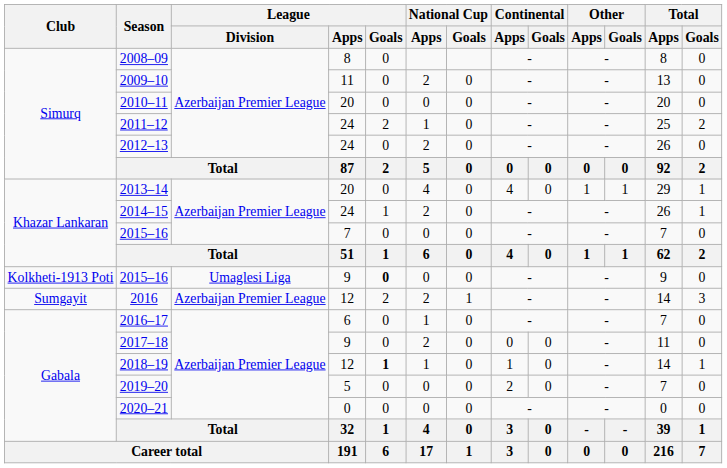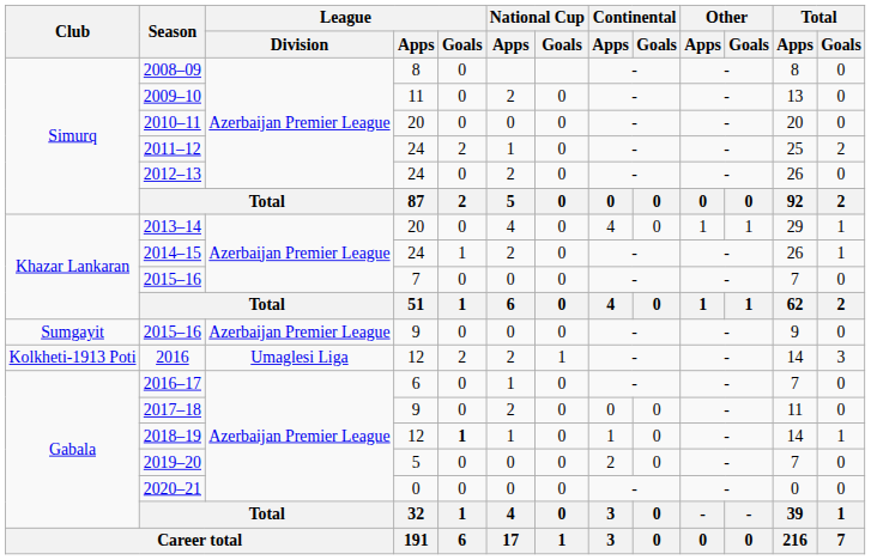2015–16 / 9 | Club: Kolkheti-1913 Poti -> Sumgayit
2015–16 / 9 | League / Division: Umaglesi Liga -> Azerbaijan Premier League
2015–16 / 9 | League / Goals: bold -> normal
2016 | Club: Sumgayit -> Kolkheti-1913 Poti
2016 | League / Division: Azerbaijan Premier League -> Umaglesi Liga
